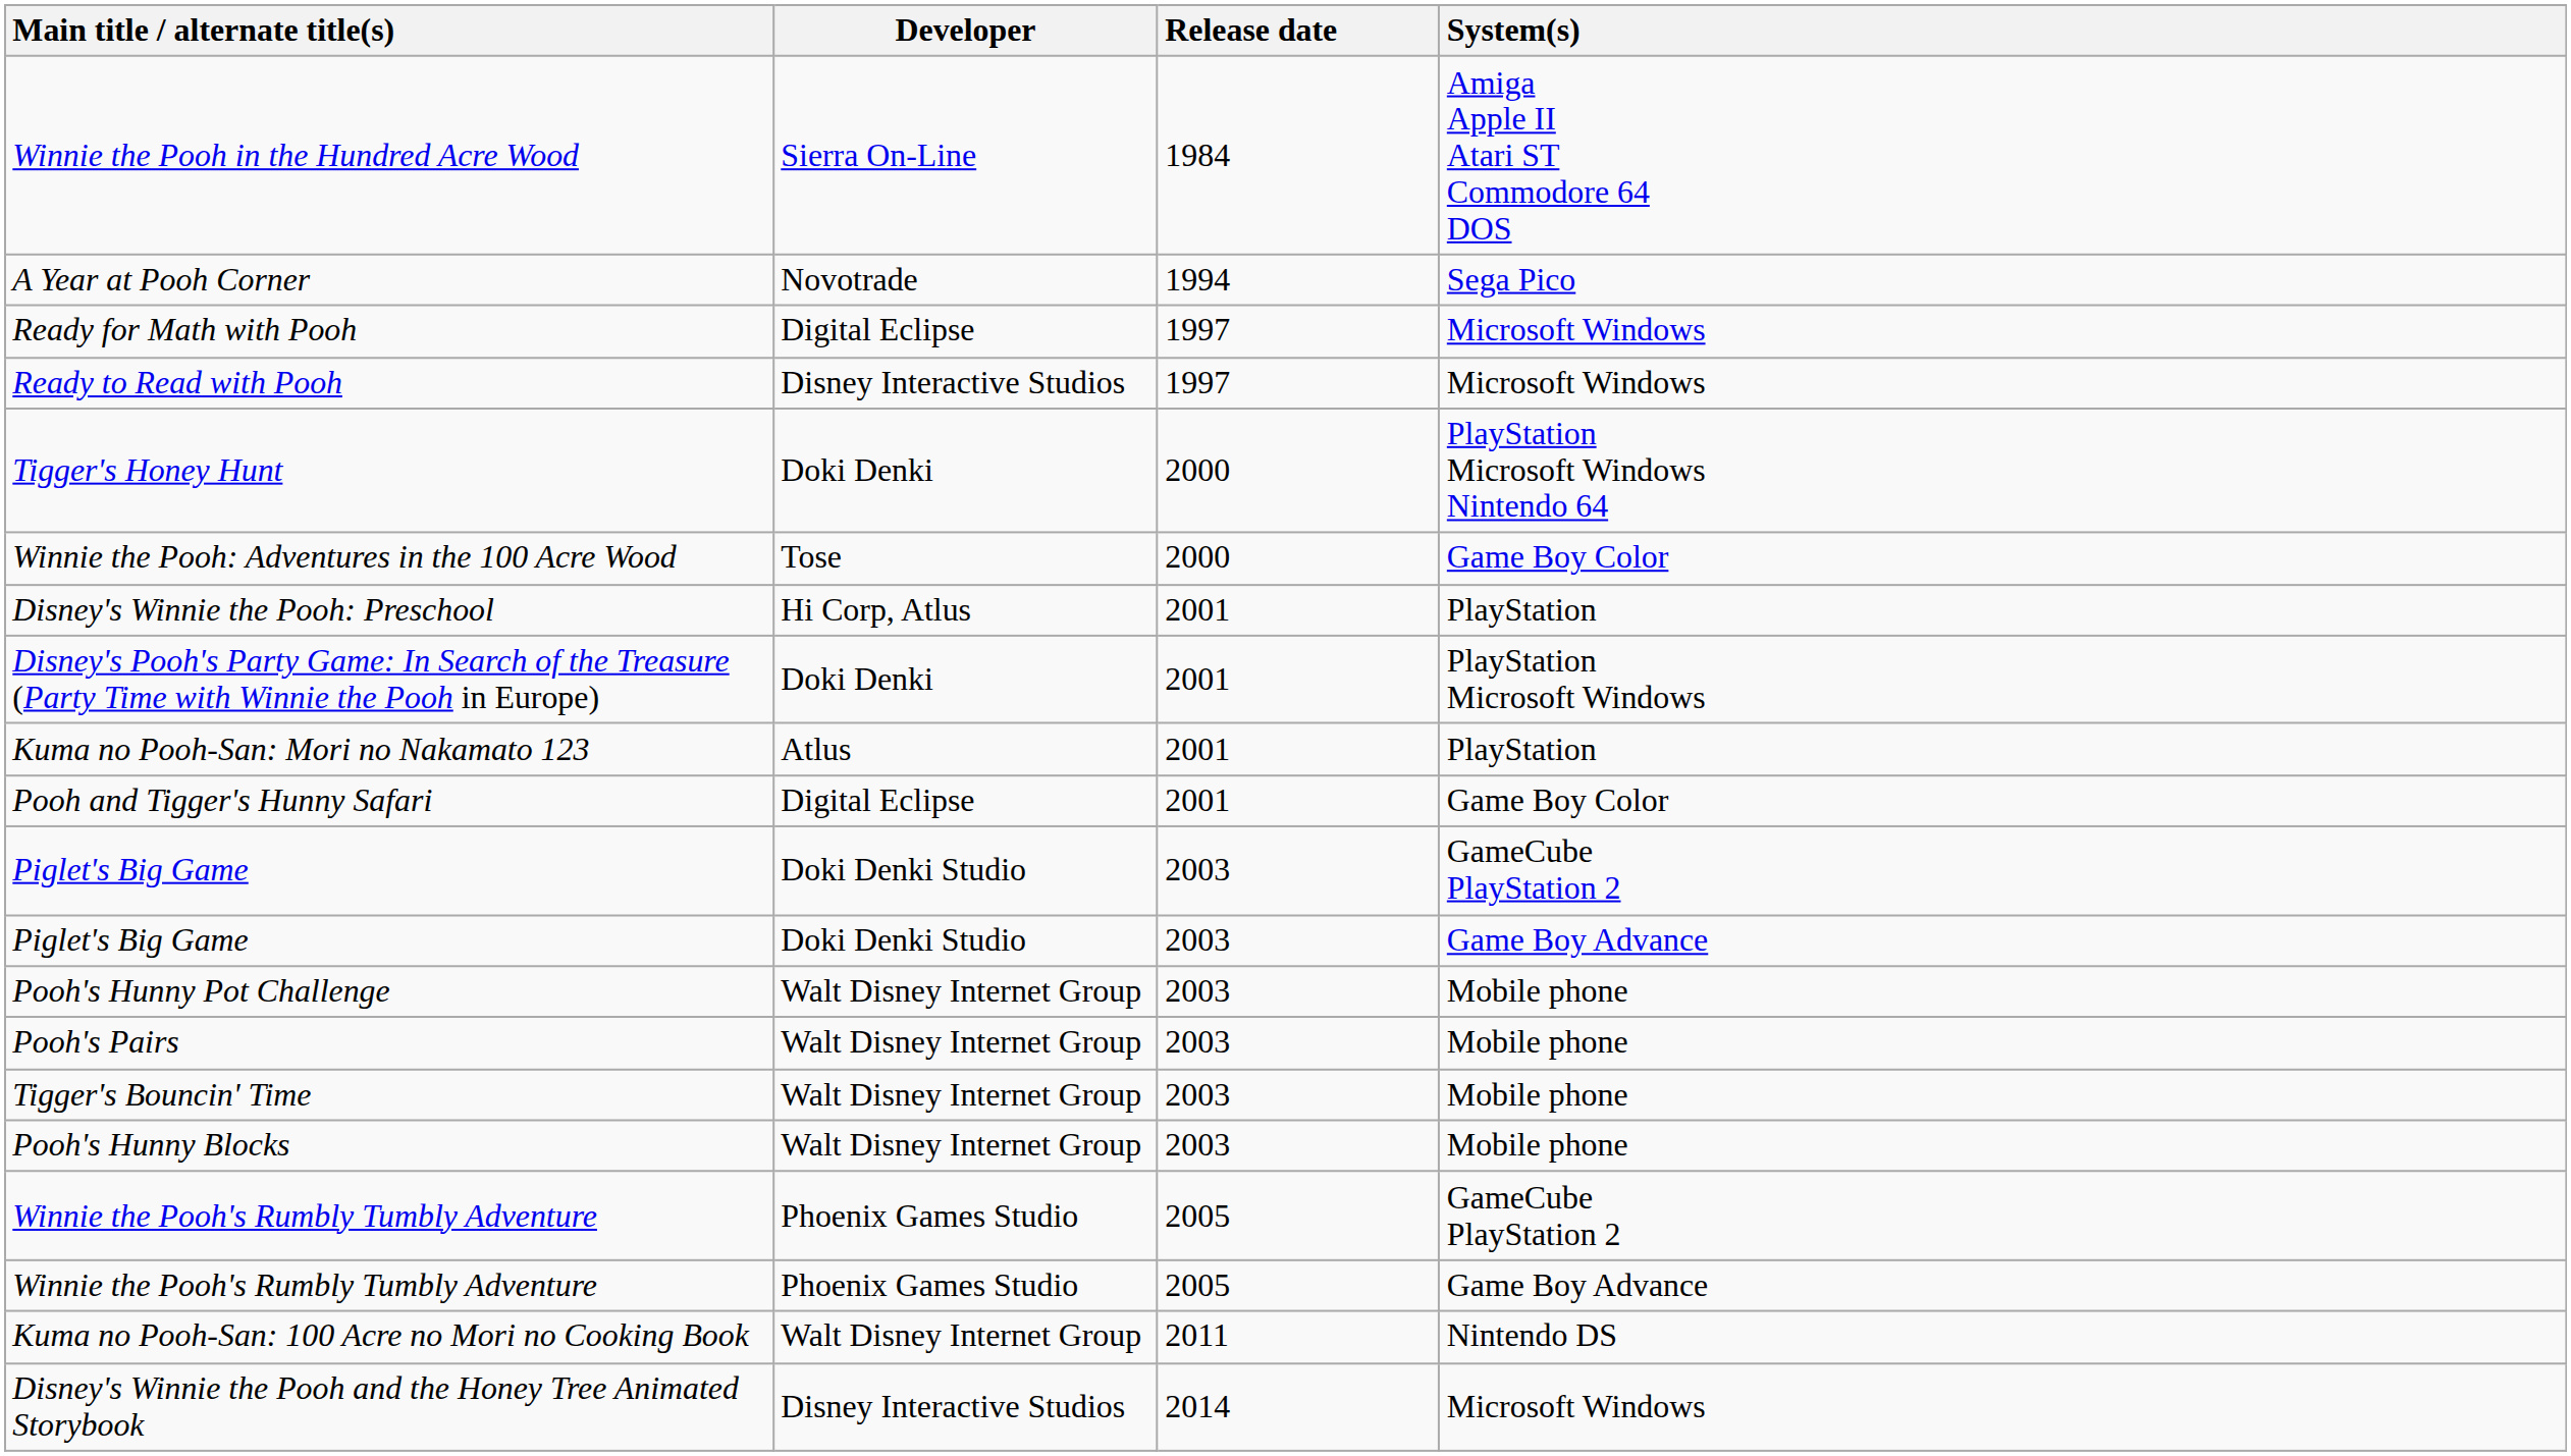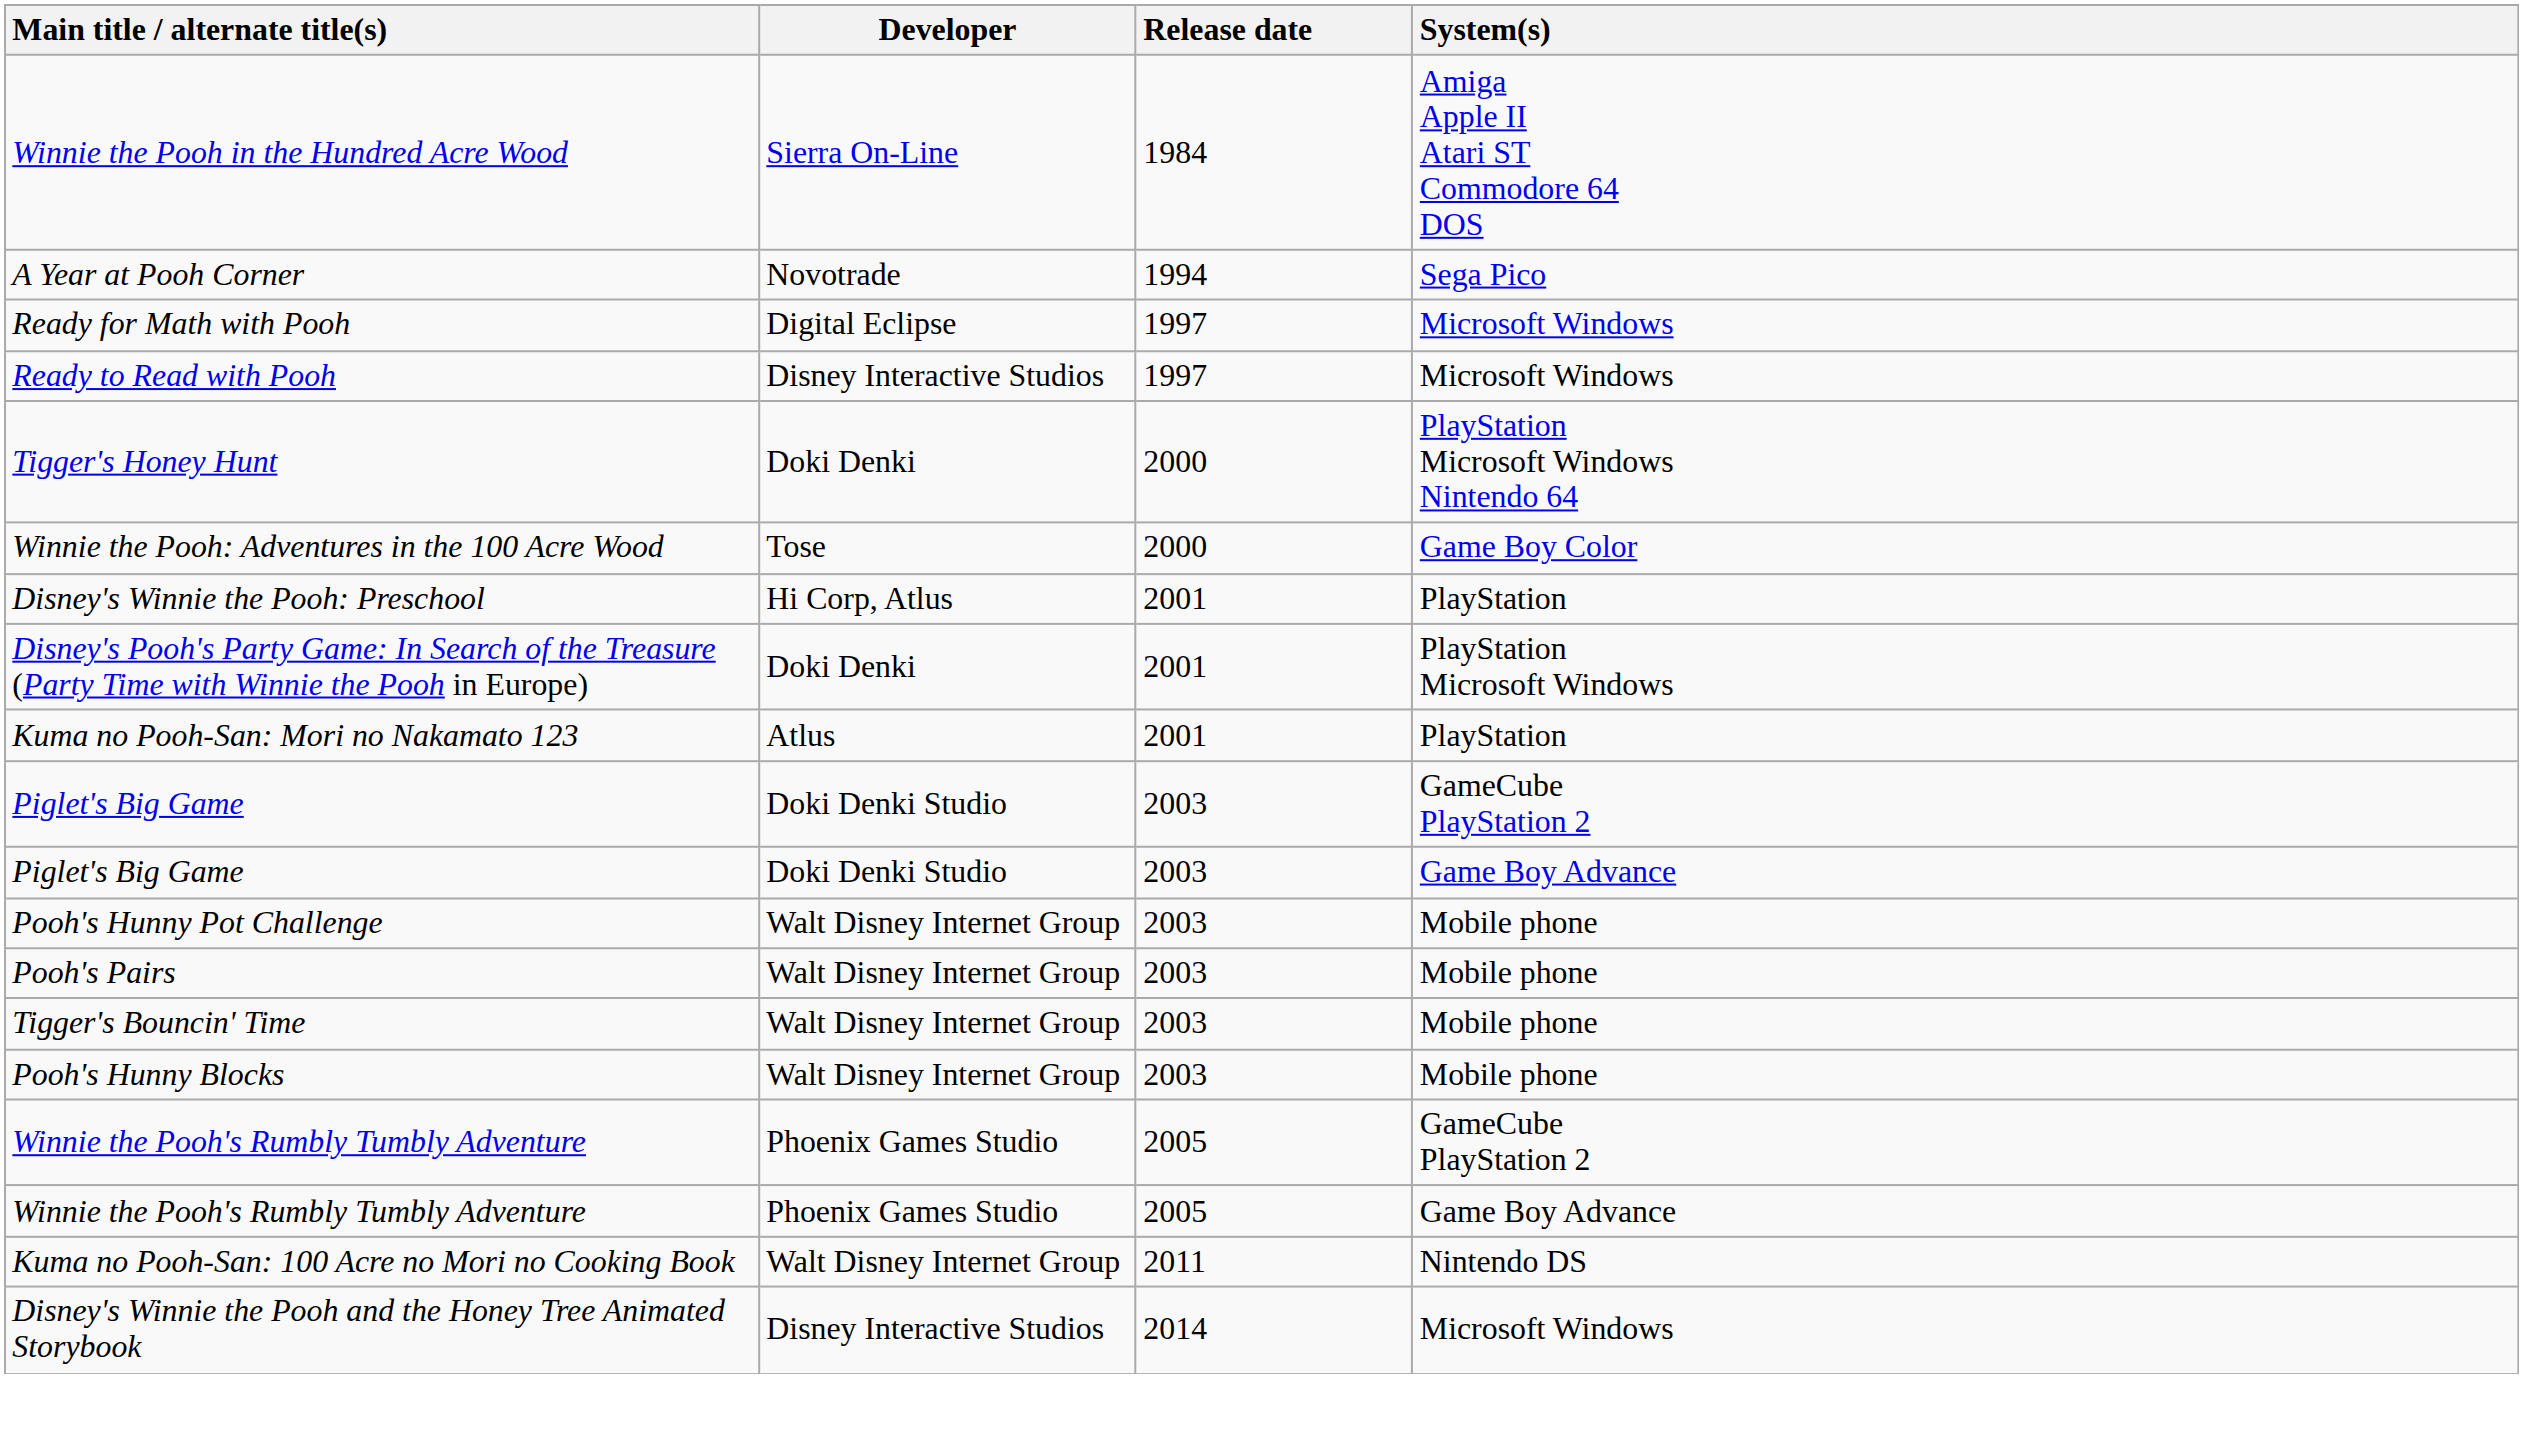- row: Pooh and Tigger's Hunny Safari | Digital Eclipse | 2001 | Game Boy Color
